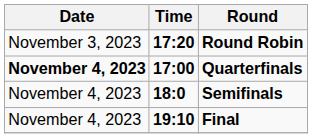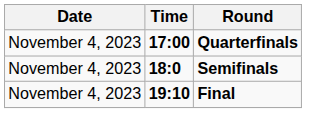- row: November 3, 2023 | 17:20 | Round Robin
Quarterfinals | Date: bold -> normal
